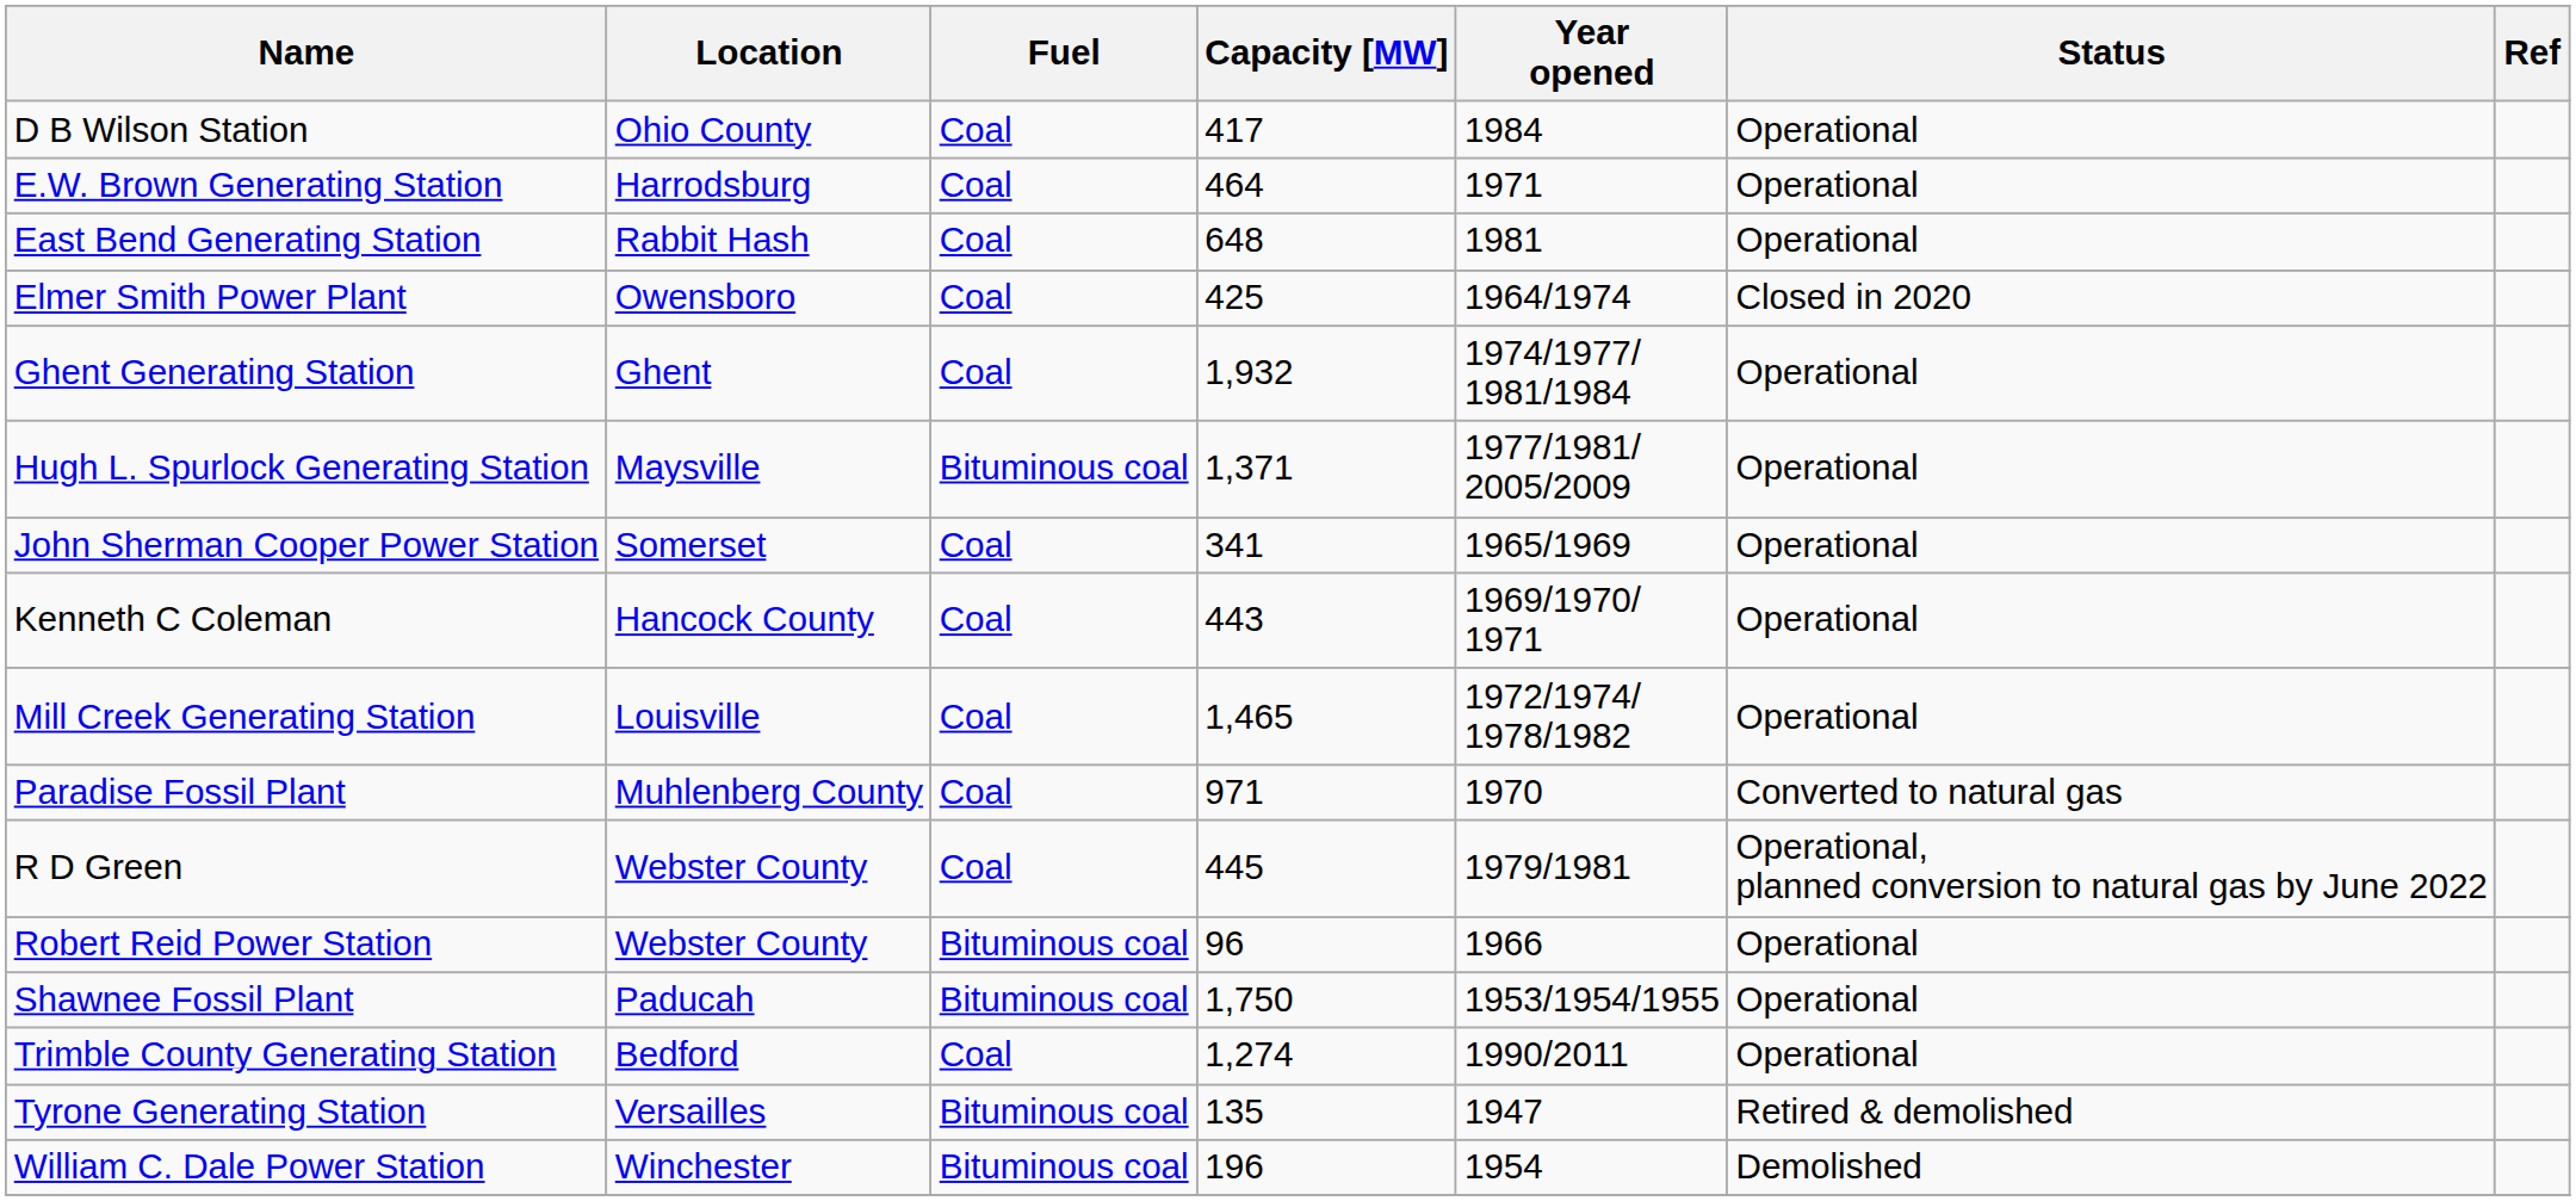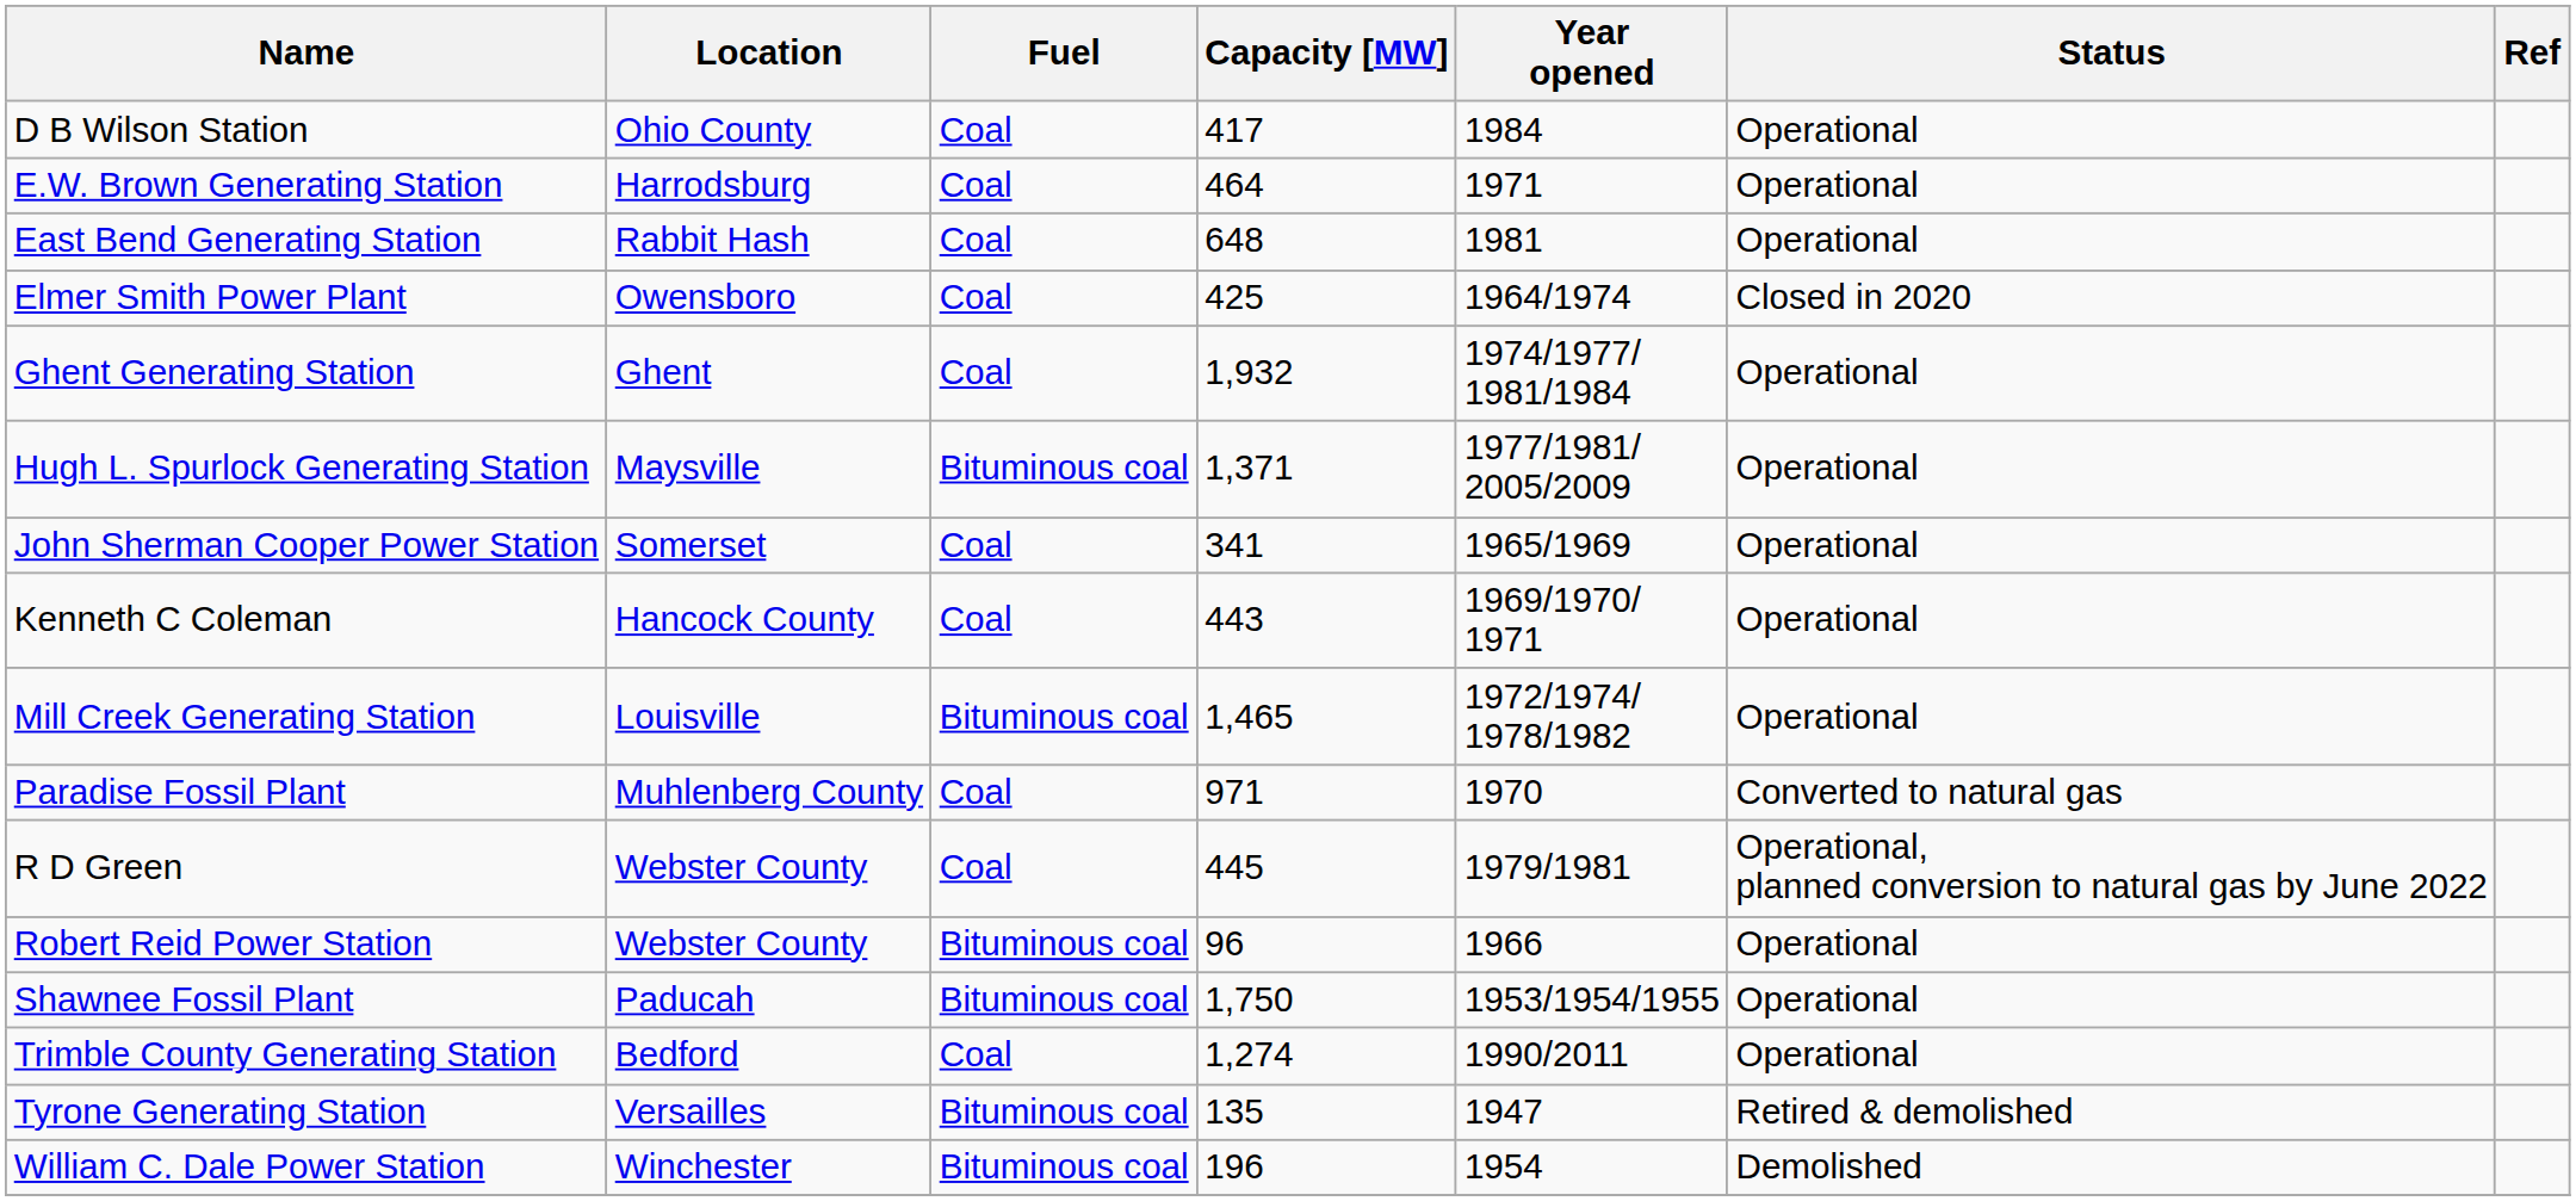Mill Creek Generating Station | Fuel: Coal -> Bituminous coal
